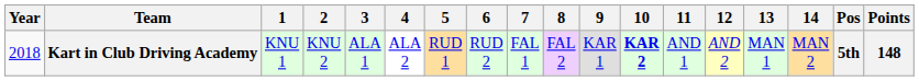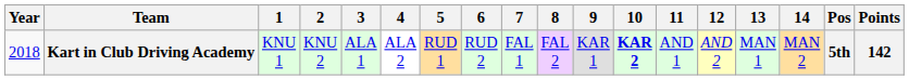Kart in Club Driving Academy | Points: 148 -> 142
